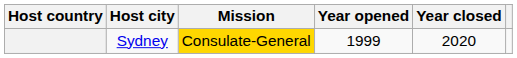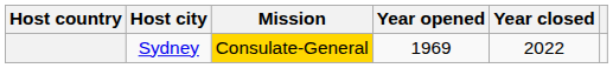Sydney | Year opened: 1999 -> 1969
Sydney | Year closed: 2020 -> 2022
